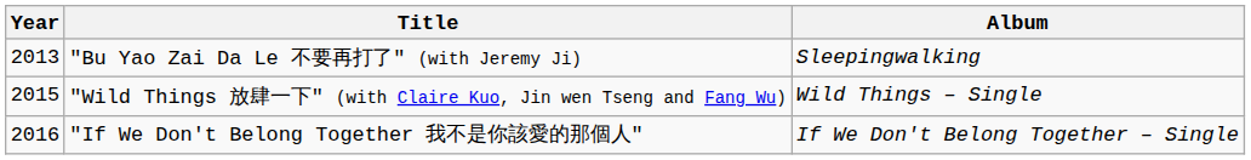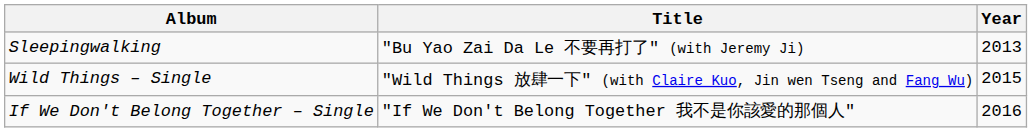columns swapped: Year <-> Album
